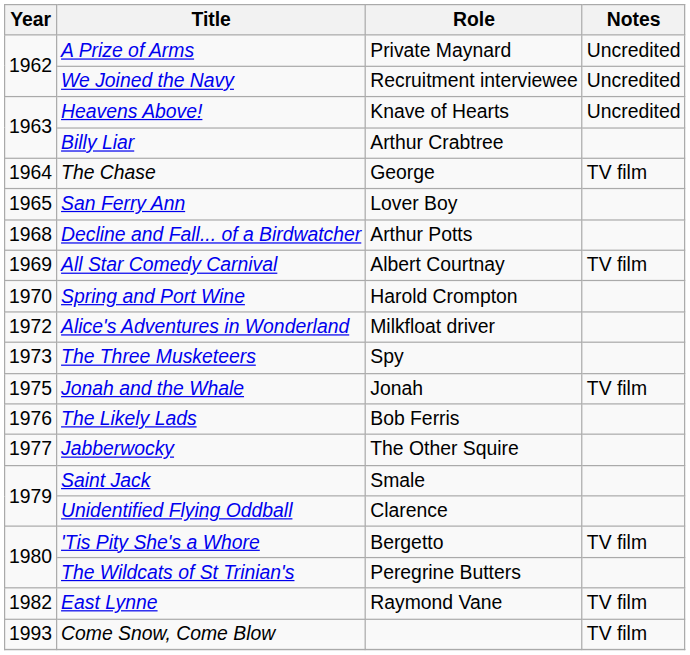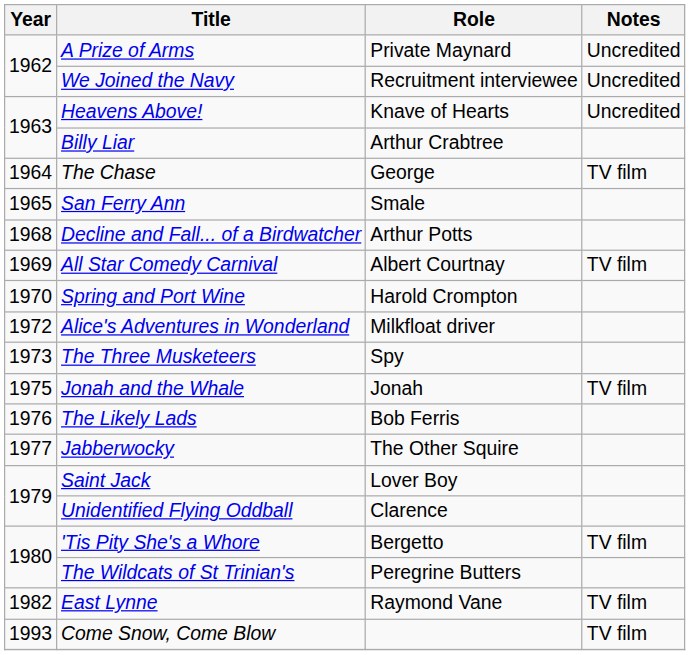San Ferry Ann | Role: Lover Boy -> Smale
Saint Jack | Role: Smale -> Lover Boy
